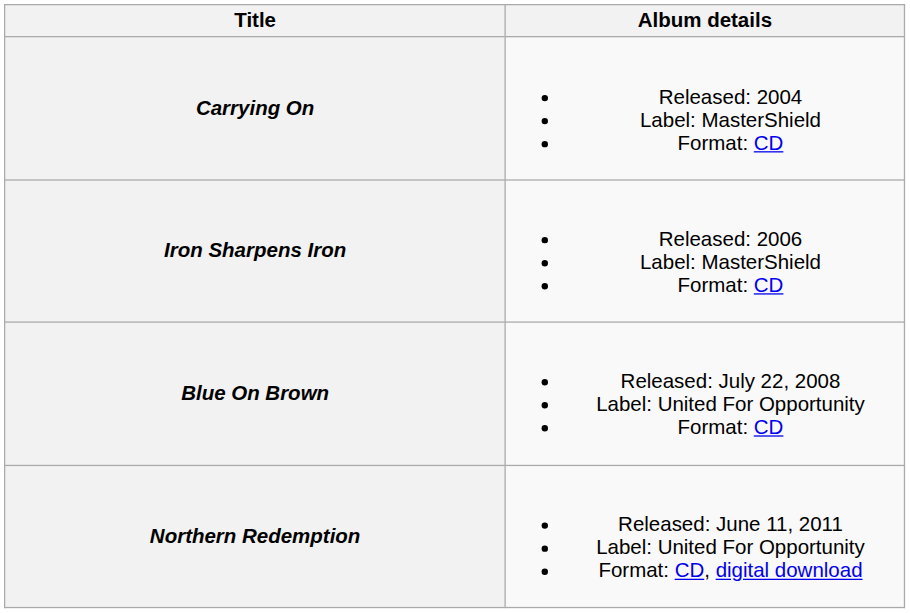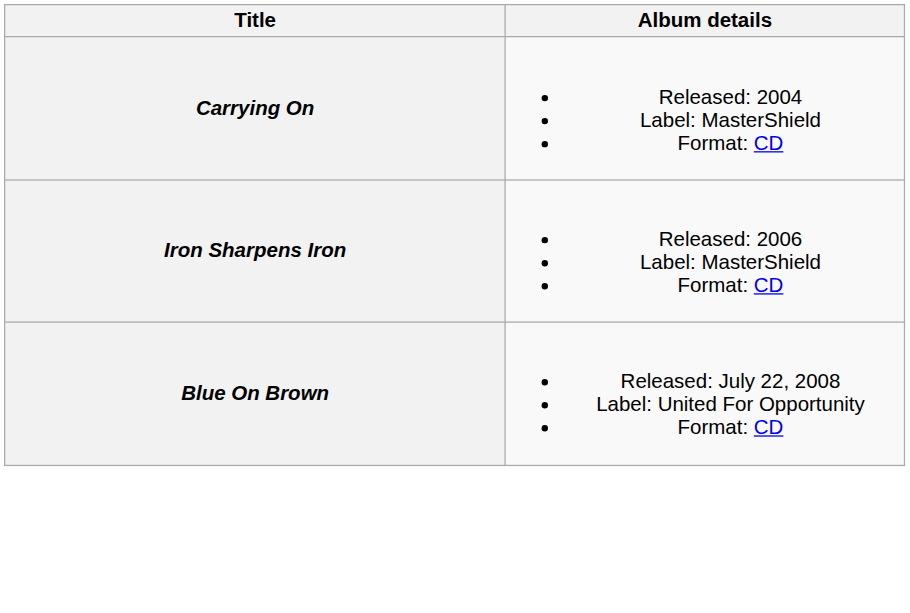- row: Northern Redemption | Released: June 11, 2011 Label: United For Opportunity Format: CD, digital download
